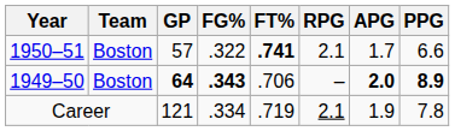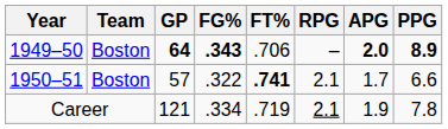rows swapped: 1949–50 <-> 1950–51
